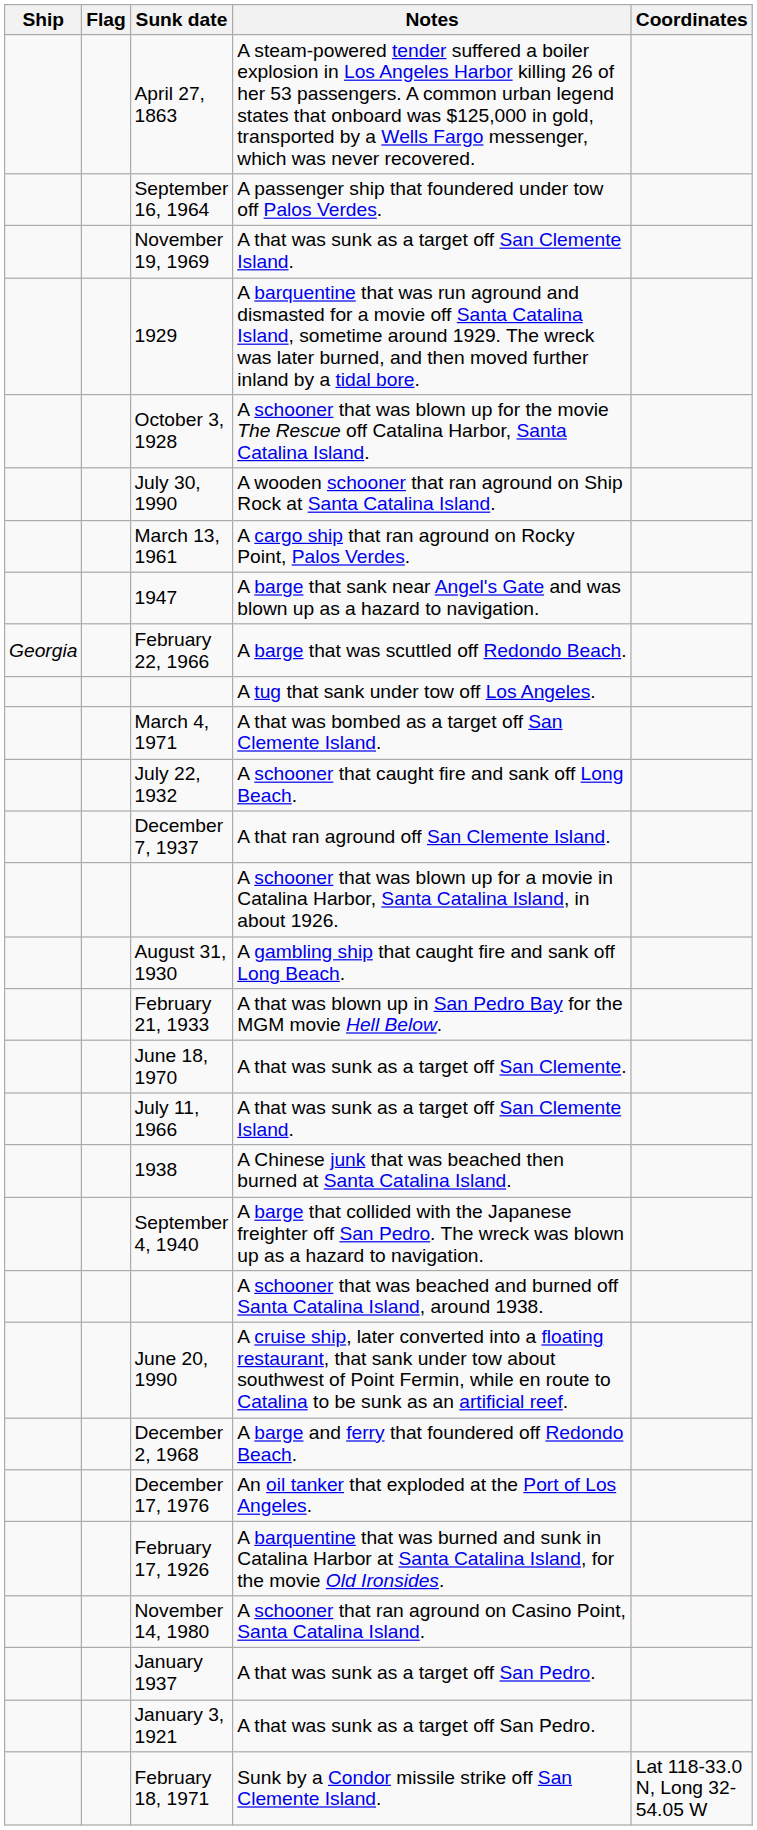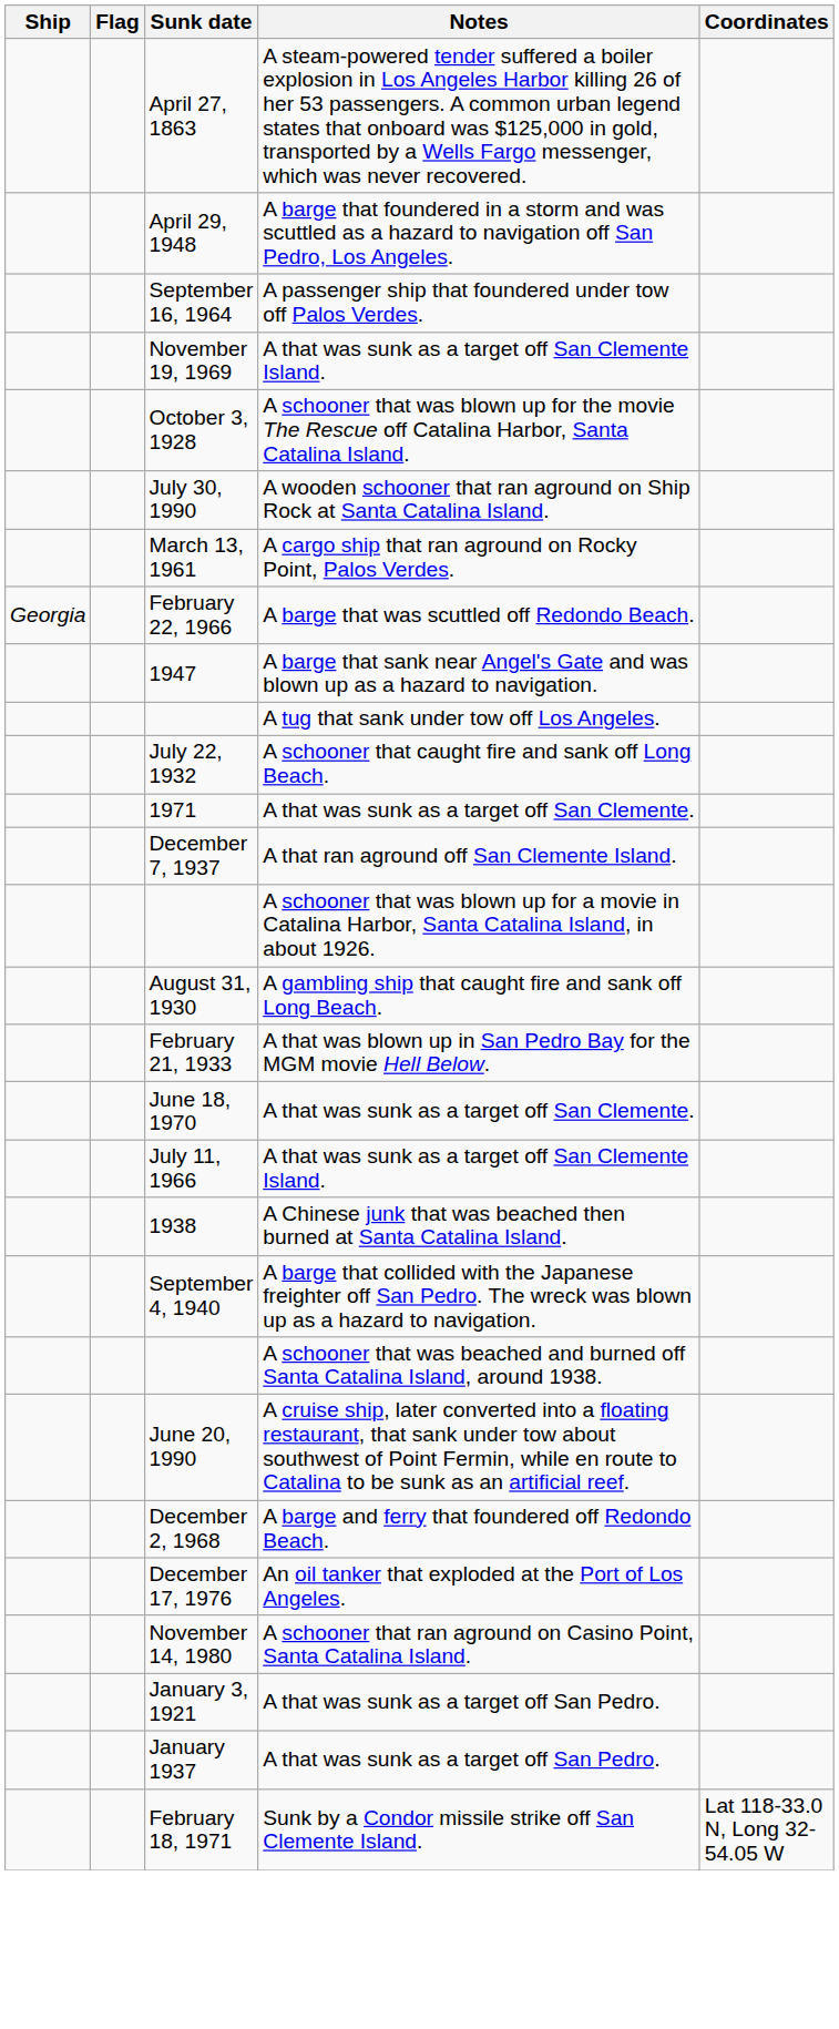+ row: April 29, 1948 | A barge that foundered in a storm and was scuttled as a hazard to navigation off San Pedro, Los Angeles.
- row: 1929 | A barquentine that was run aground and dismasted for a movie off Santa Catalina Island, sometime around 1929. The wreck was later burned, and then moved further inland by a tidal bore.
rows swapped: 1947 <-> February 22, 1966
- row: March 4, 1971 | A that was bombed as a target off San Clemente Island.
+ row: 1971 | A that was sunk as a target off San Clemente.
- row: February 17, 1926 | A barquentine that was burned and sunk in Catalina Harbor at Santa Catalina Island, for the movie Old Ironsides.
rows swapped: January 1937 <-> January 3, 1921
